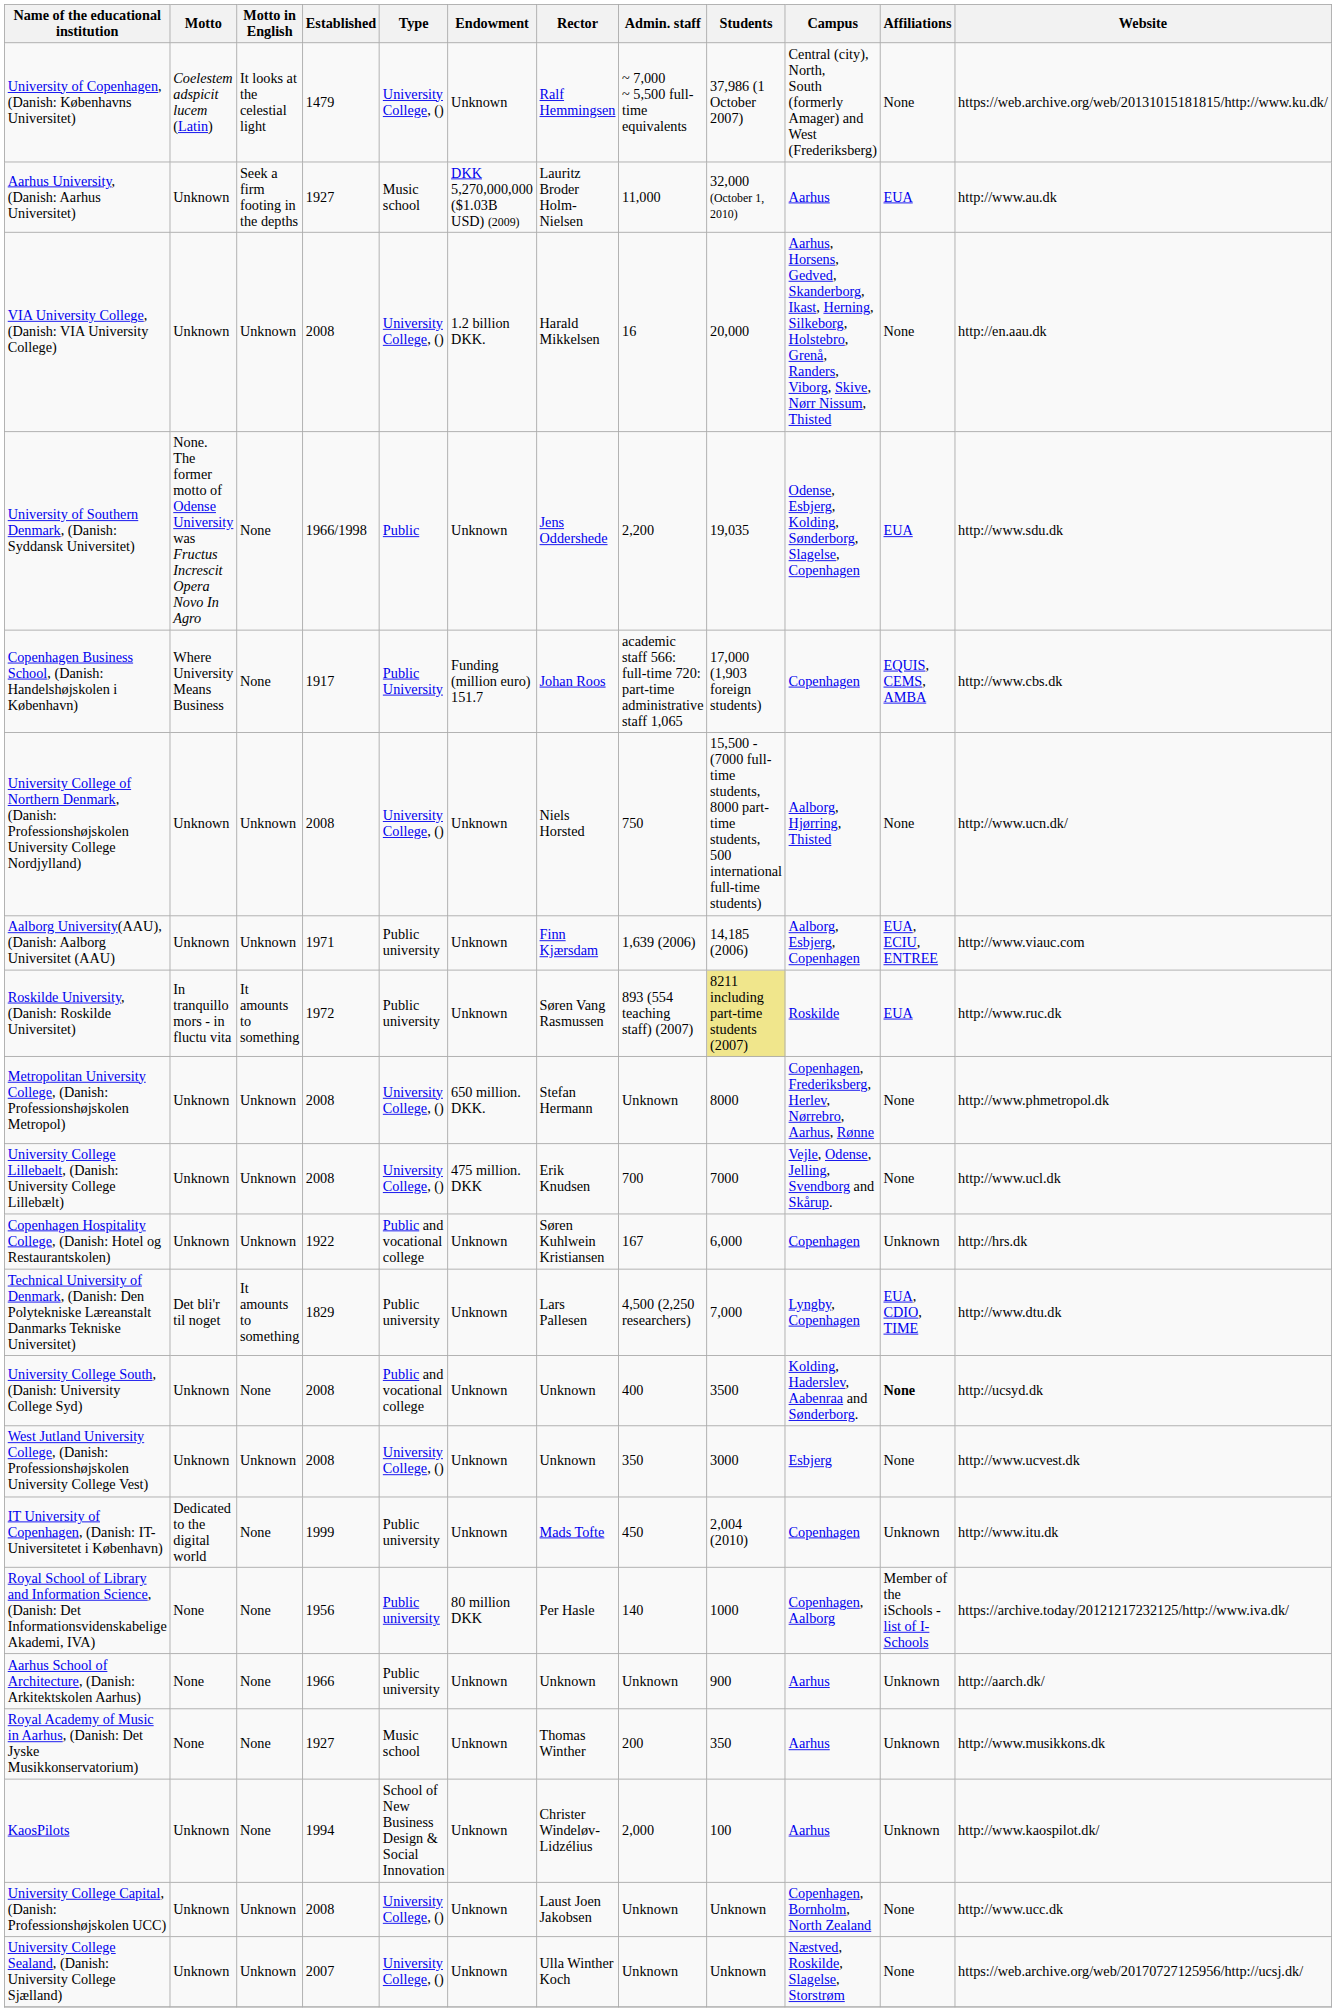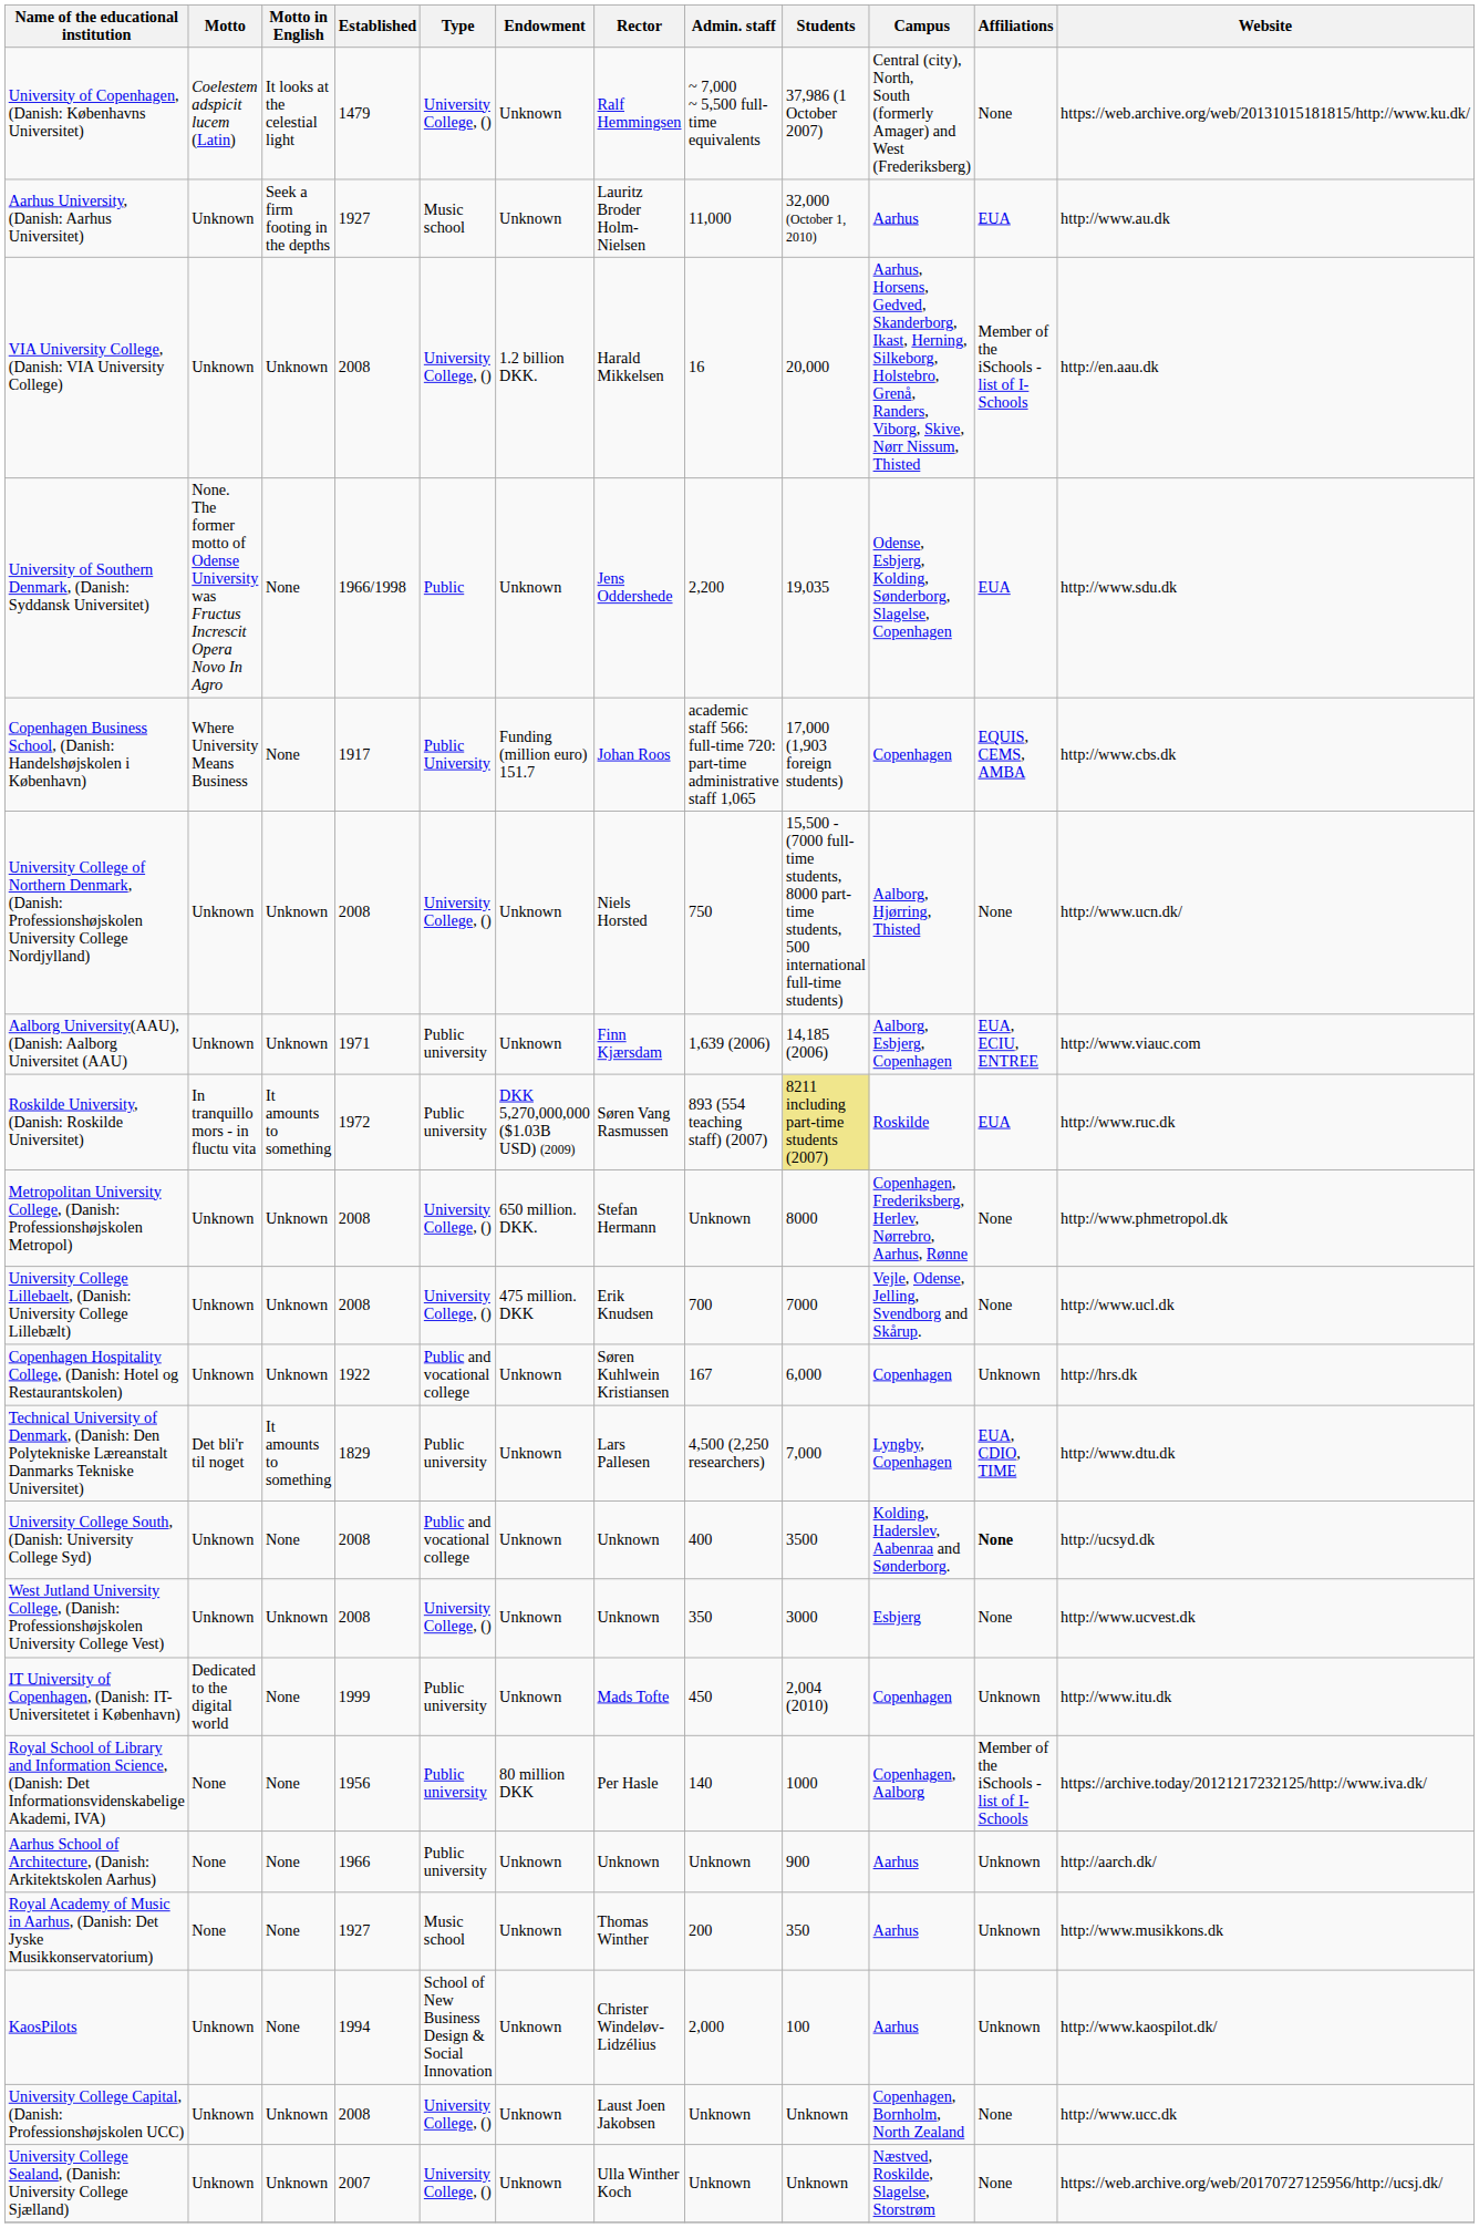Aarhus University, (Danish: Aarhus Universitet) | Endowment: DKK 5,270,000,000 ($1.03B USD) (2009) -> Unknown
VIA University College, (Danish: VIA University College) | Affiliations: None -> Member of the iSchools - list of I-Schools
Roskilde University, (Danish: Roskilde Universitet) | Endowment: Unknown -> DKK 5,270,000,000 ($1.03B USD) (2009)
